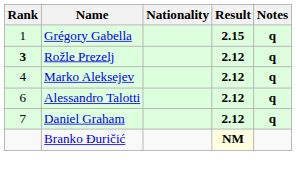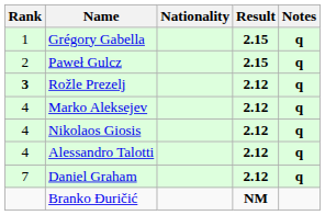+ row: 2 | Paweł Gulcz | 2.15 | q
+ row: 4 | Nikolaos Giosis | 2.12 | q
Alessandro Talotti | Rank: 6 -> 4
Branko Đuričić | Result: lightyellow background -> no background
